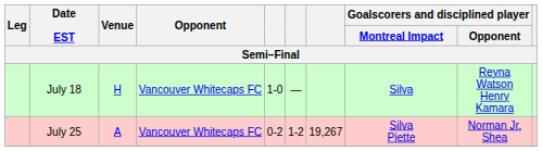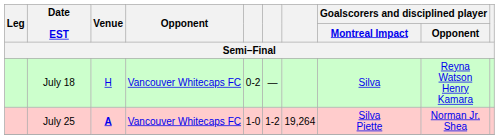July 18 | column 5: 1-0 -> 0-2
July 25 | Venue: normal -> bold
July 25 | column 5: 0-2 -> 1-0
July 25 | column 7: 19,267 -> 19,264
